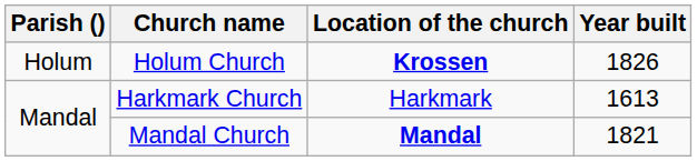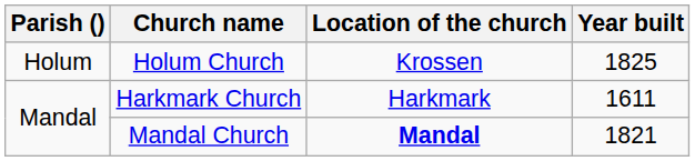Holum Church | Location of the church: bold -> normal
Holum Church | Year built: 1826 -> 1825
Harkmark Church | Year built: 1613 -> 1611
